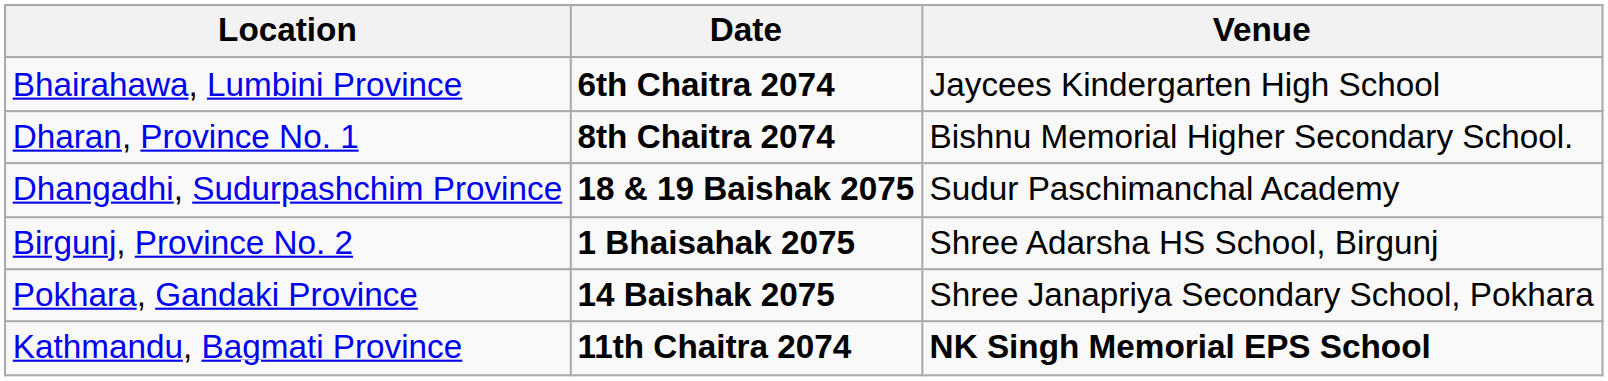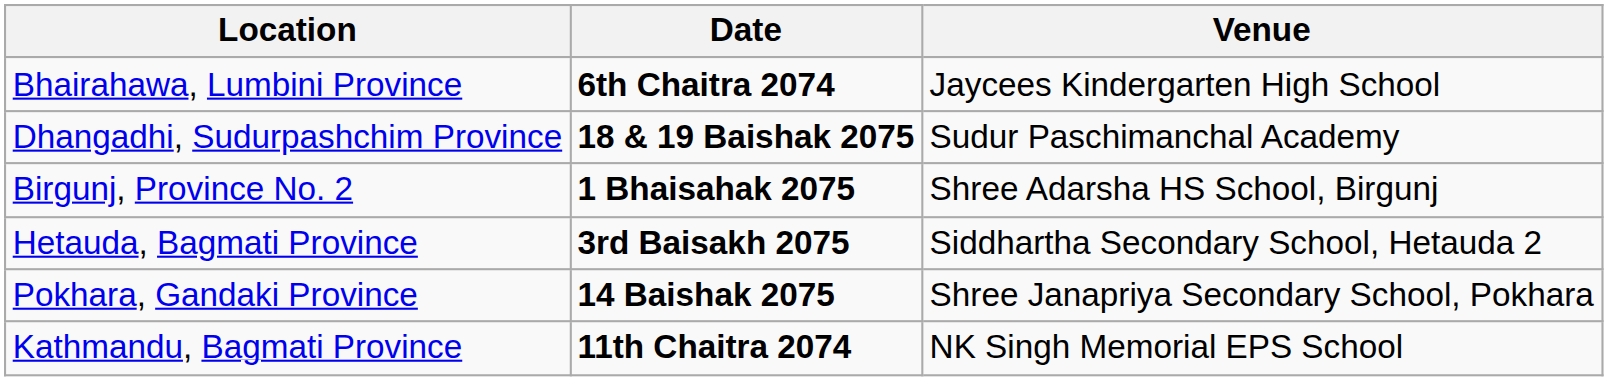- row: Dharan, Province No. 1 | 8th Chaitra 2074 | Bishnu Memorial Higher Secondary School.
+ row: Hetauda, Bagmati Province | 3rd Baisakh 2075 | Siddhartha Secondary School, Hetauda 2
Kathmandu, Bagmati Province | Venue: bold -> normal
